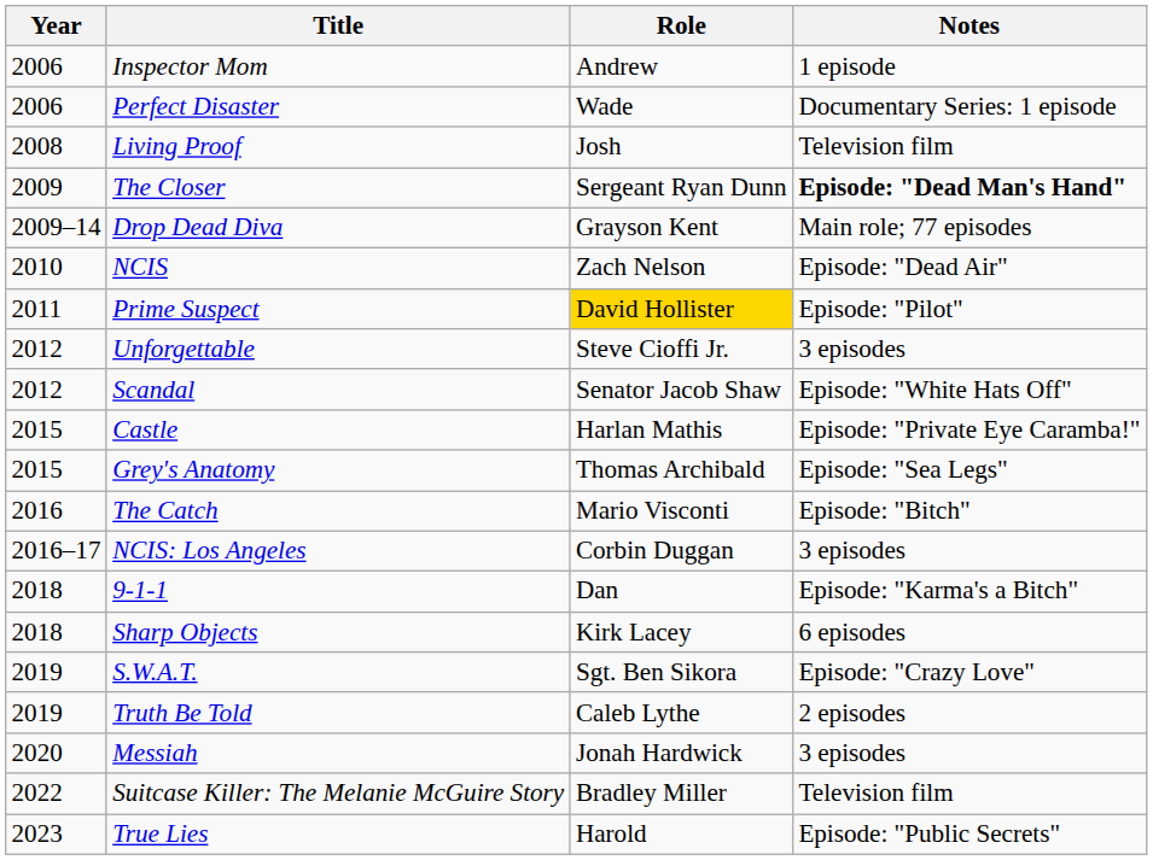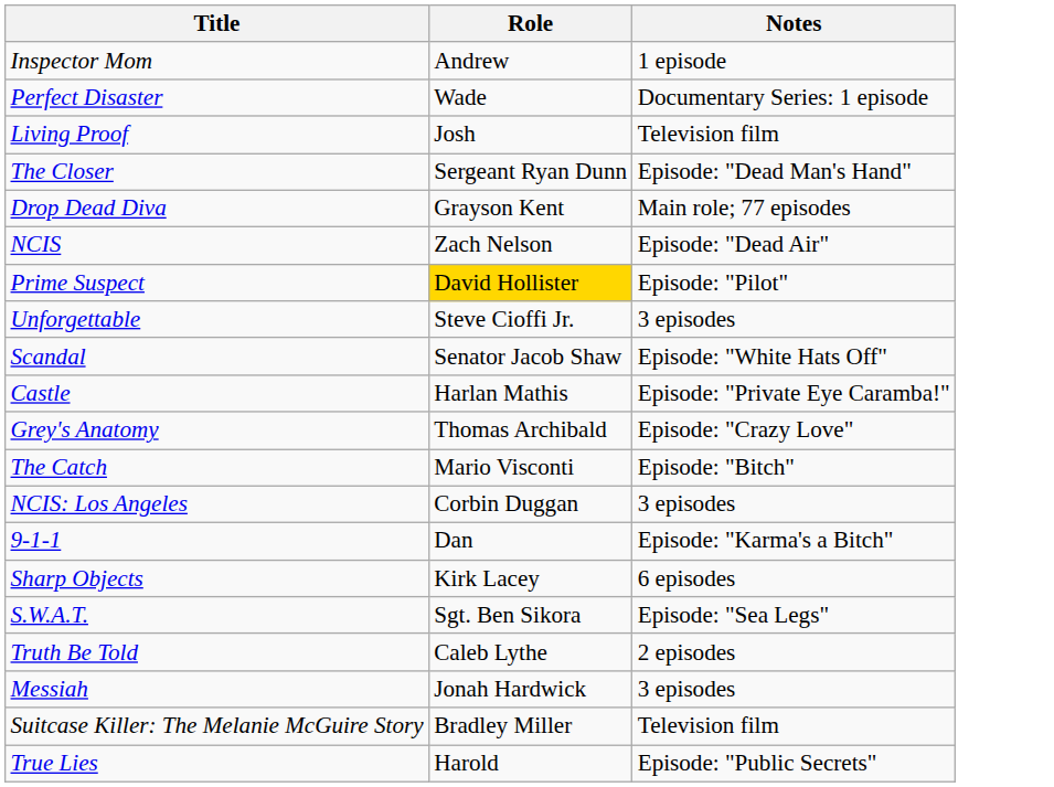- column: Year | 2006 | 2006 | 2008 | 2009 | 2009–14 | 2010 | 2011 | 2012 | 2012 | 2015 | 2015 | 2016 | 2016–17 | 2018 | 2018 | 2019 | 2019 | 2020 | 2022 | 2023
The Closer | Notes: bold -> normal
Grey's Anatomy | Notes: Episode: "Sea Legs" -> Episode: "Crazy Love"
S.W.A.T. | Notes: Episode: "Crazy Love" -> Episode: "Sea Legs"
